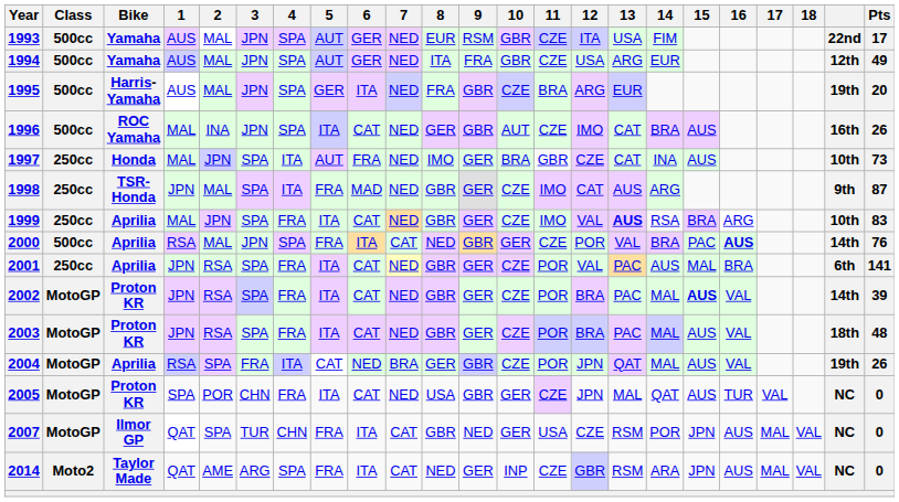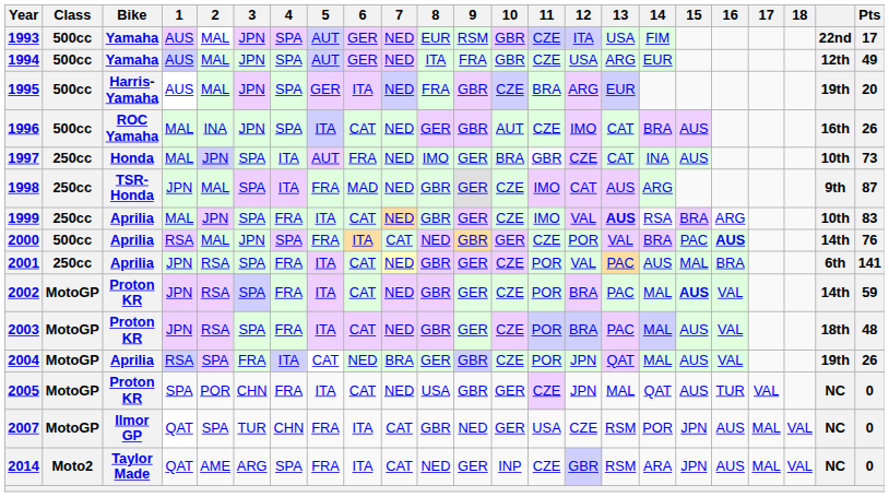2002 | Pts: 39 -> 59
